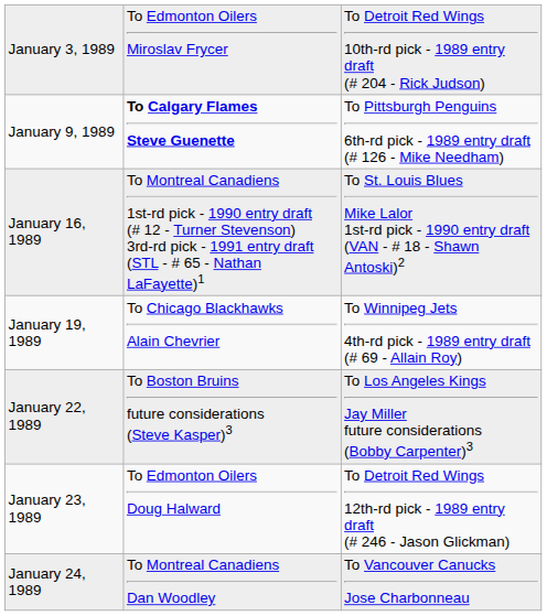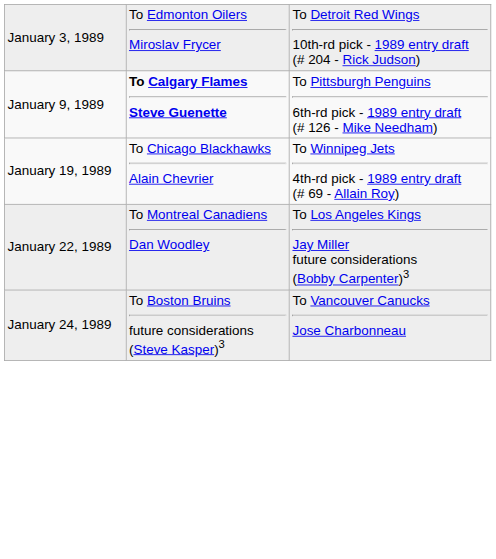- row: January 16, 1989 | To Montreal Canadiens 1st-rd pick - 1990 entry draft (# 12 - Turner Stevenson) 3rd-rd pick - 1991 entry draft (STL - # 65 - Nathan LaFayette)1 | To St. Louis Blues Mike Lalor 1st-rd pick - 1990 entry draft (VAN - # 18 - Shawn Antoski)2
January 22, 1989 | column 2: To Boston Bruins future considerations (Steve Kasper)3 -> To Montreal Canadiens Dan Woodley
- row: January 23, 1989 | To Edmonton Oilers Doug Halward | To Detroit Red Wings 12th-rd pick - 1989 entry draft (# 246 - Jason Glickman)
January 24, 1989 | column 2: To Montreal Canadiens Dan Woodley -> To Boston Bruins future considerations (Steve Kasper)3
